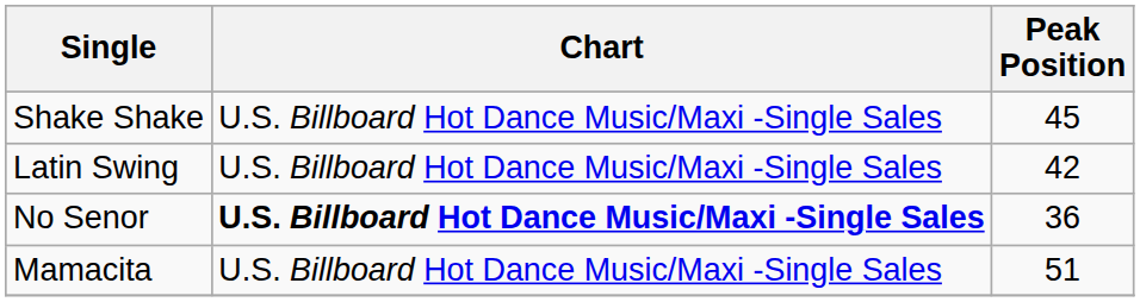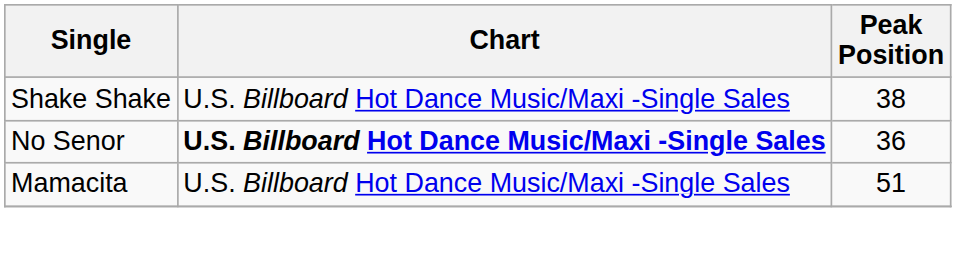Shake Shake | Peak Position: 45 -> 38
- row: Latin Swing | U.S. Billboard Hot Dance Music/Maxi -Single Sales | 42
